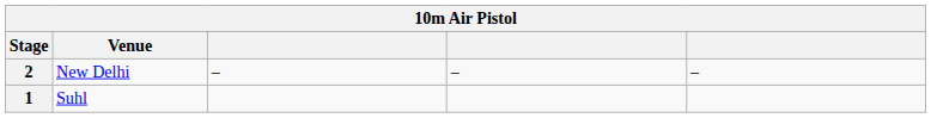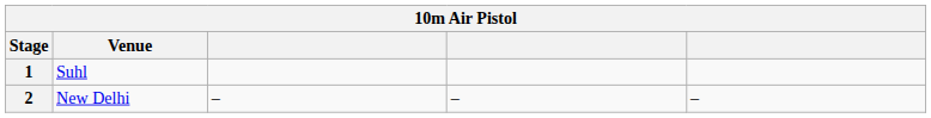rows swapped: 1 <-> 2
